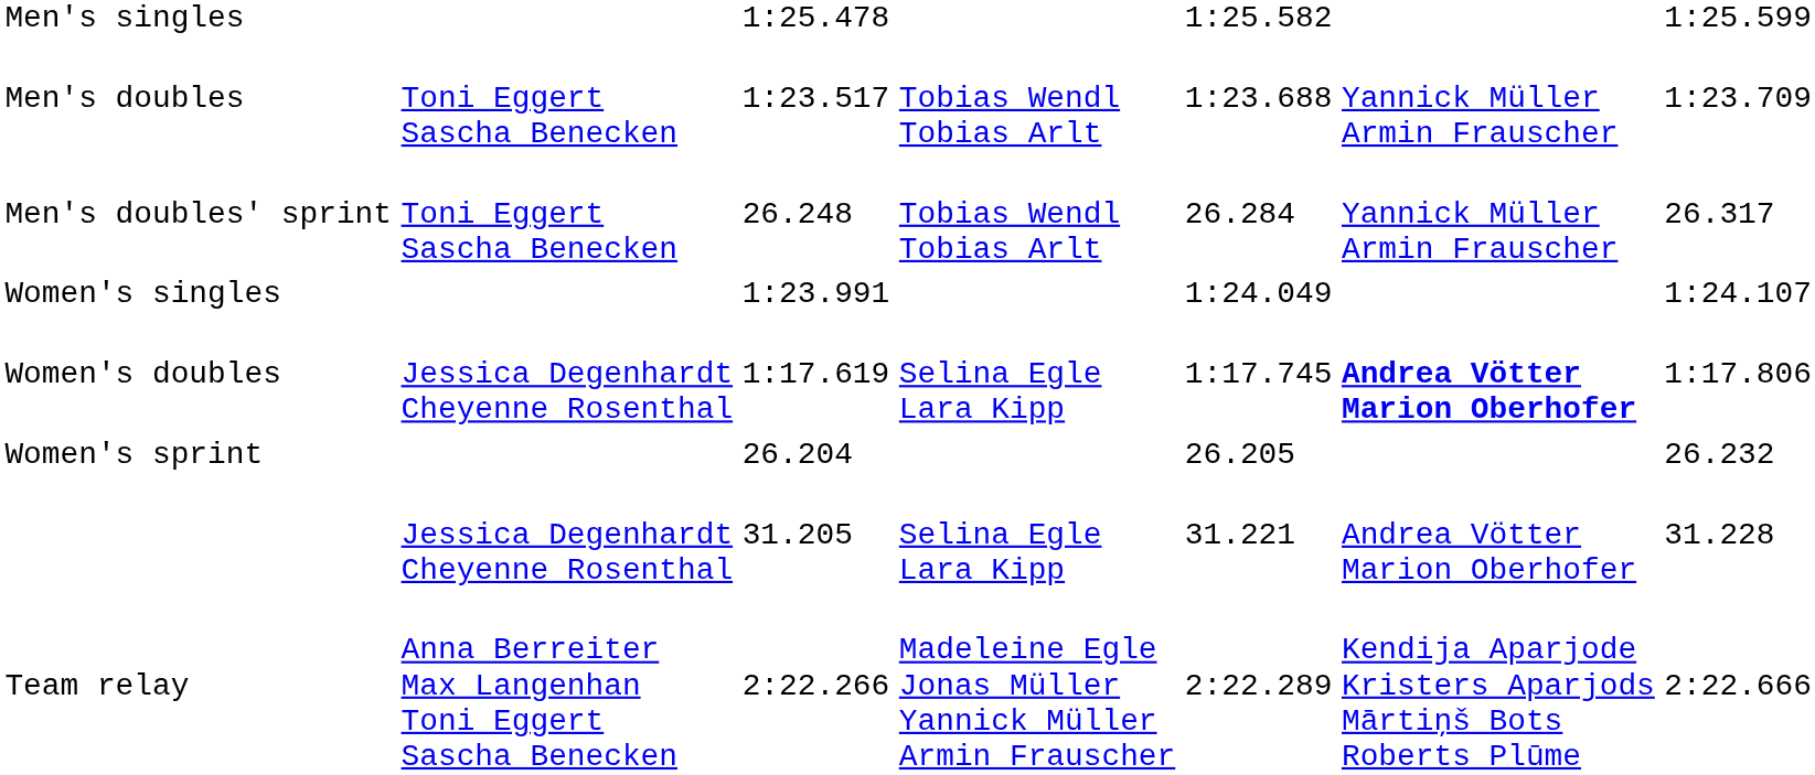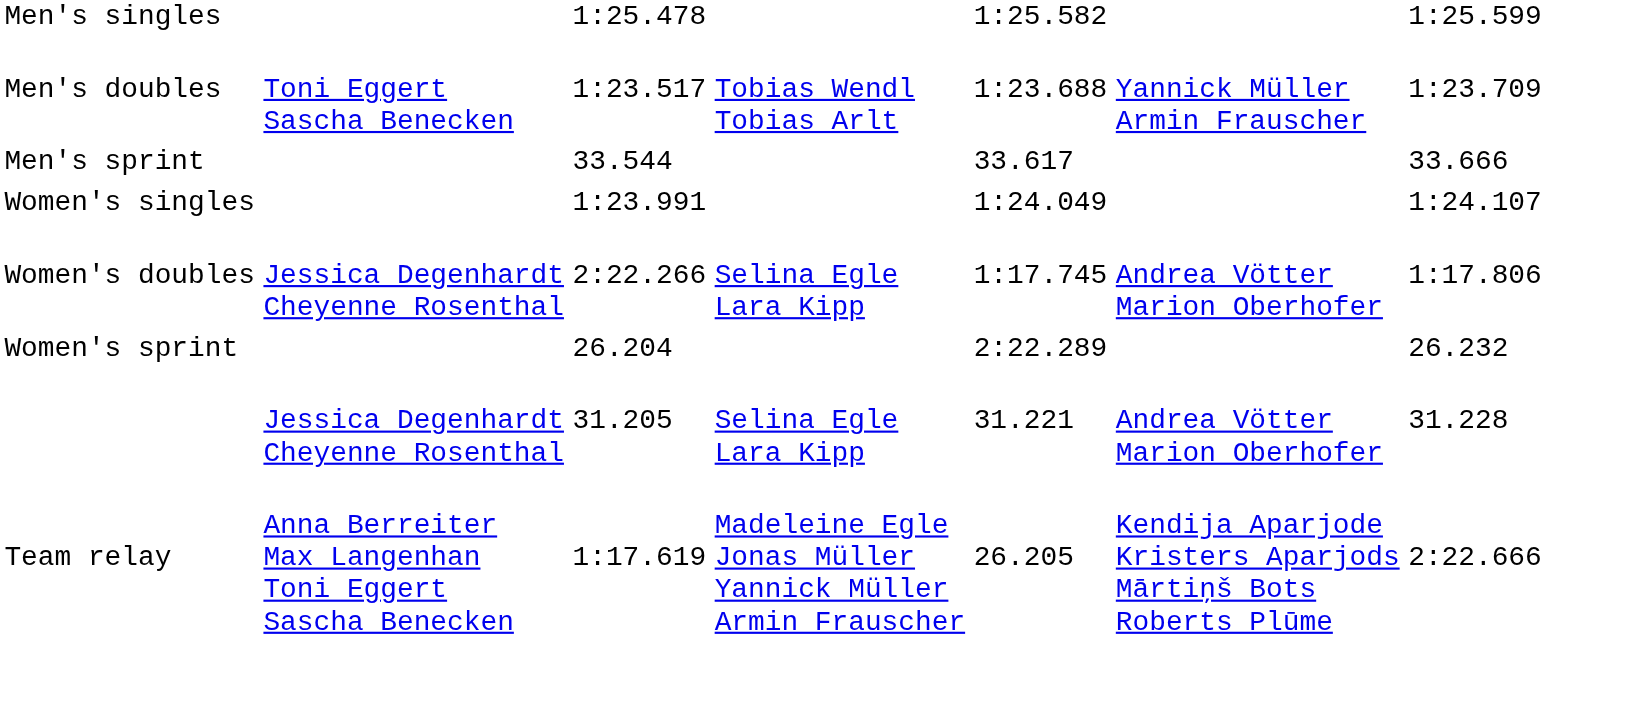+ row: Men's sprint | 33.544 | 33.617 | 33.666
- row: Men's doubles' sprint | Toni Eggert Sascha Benecken | 26.248 | Tobias Wendl Tobias Arlt | 26.284 | Yannick Müller Armin Frauscher | 26.317
Women's doubles | column 3: 1:17.619 -> 2:22.266
Women's doubles | column 6: bold -> normal
Women's sprint | column 5: 26.205 -> 2:22.289
Team relay | column 3: 2:22.266 -> 1:17.619
Team relay | column 5: 2:22.289 -> 26.205
